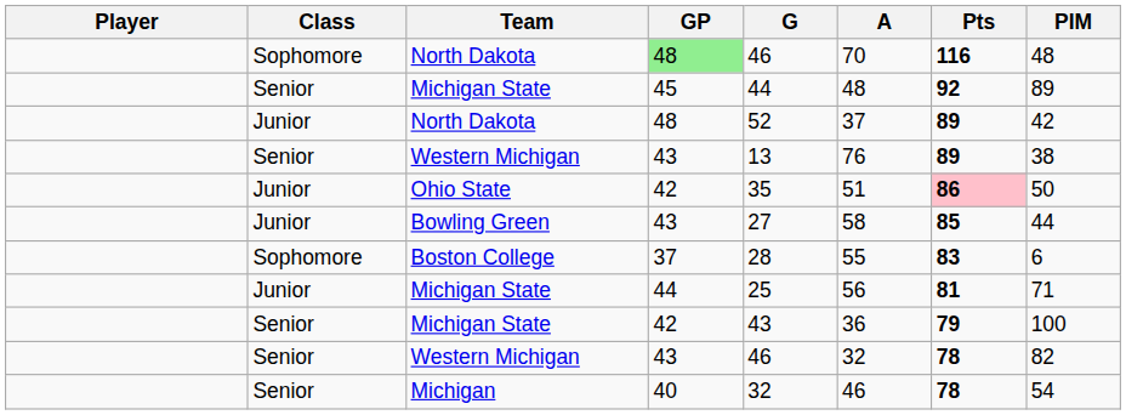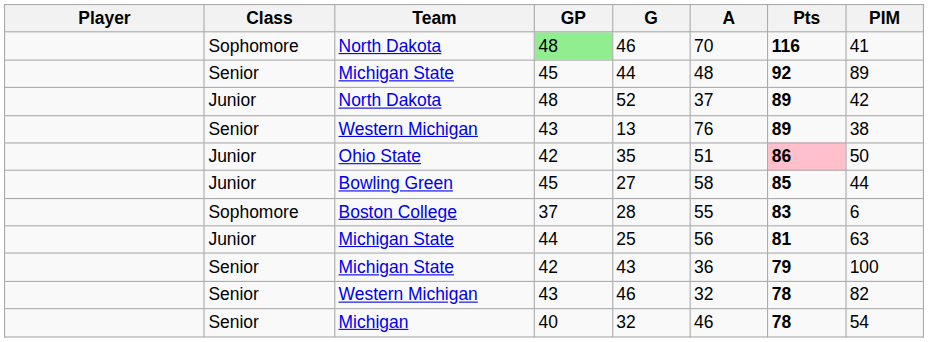Sophomore / North Dakota | PIM: 48 -> 41
Bowling Green | GP: 43 -> 45
Junior / Michigan State | PIM: 71 -> 63
